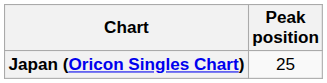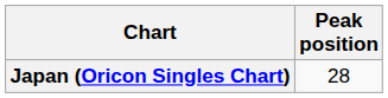Japan (Oricon Singles Chart) | Peak position: 25 -> 28
